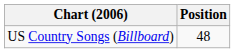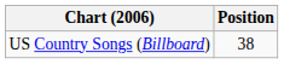US Country Songs (Billboard) | Position: 48 -> 38
